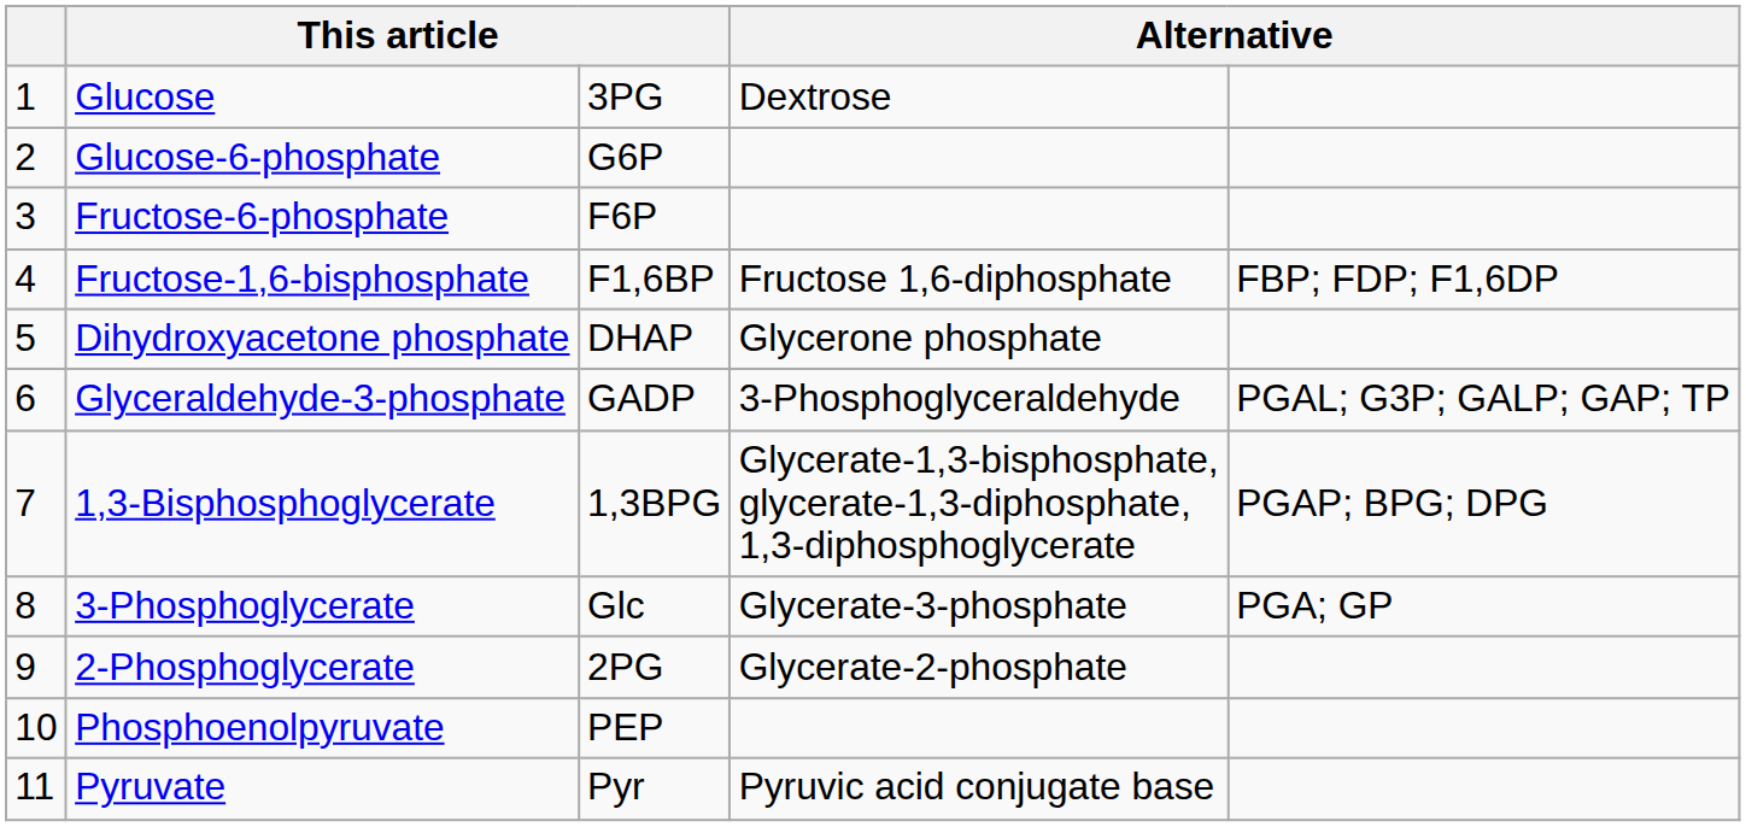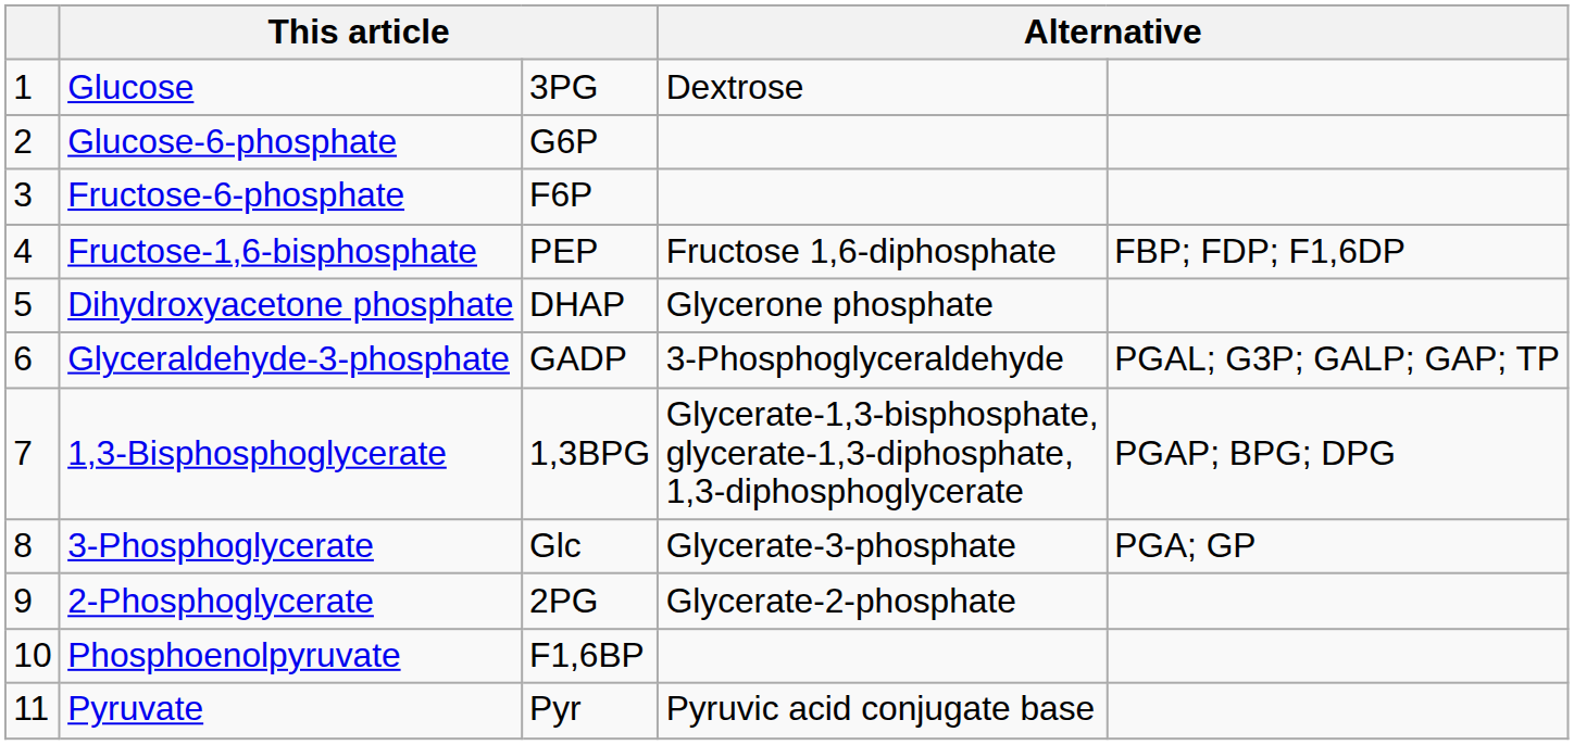Fructose-1,6-bisphosphate | column 3: F1,6BP -> PEP
Phosphoenolpyruvate | column 3: PEP -> F1,6BP
